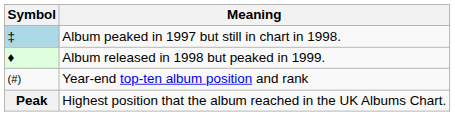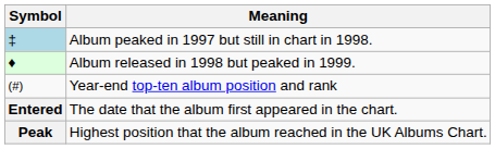+ row: Entered | The date that the album first appeared in the chart.
